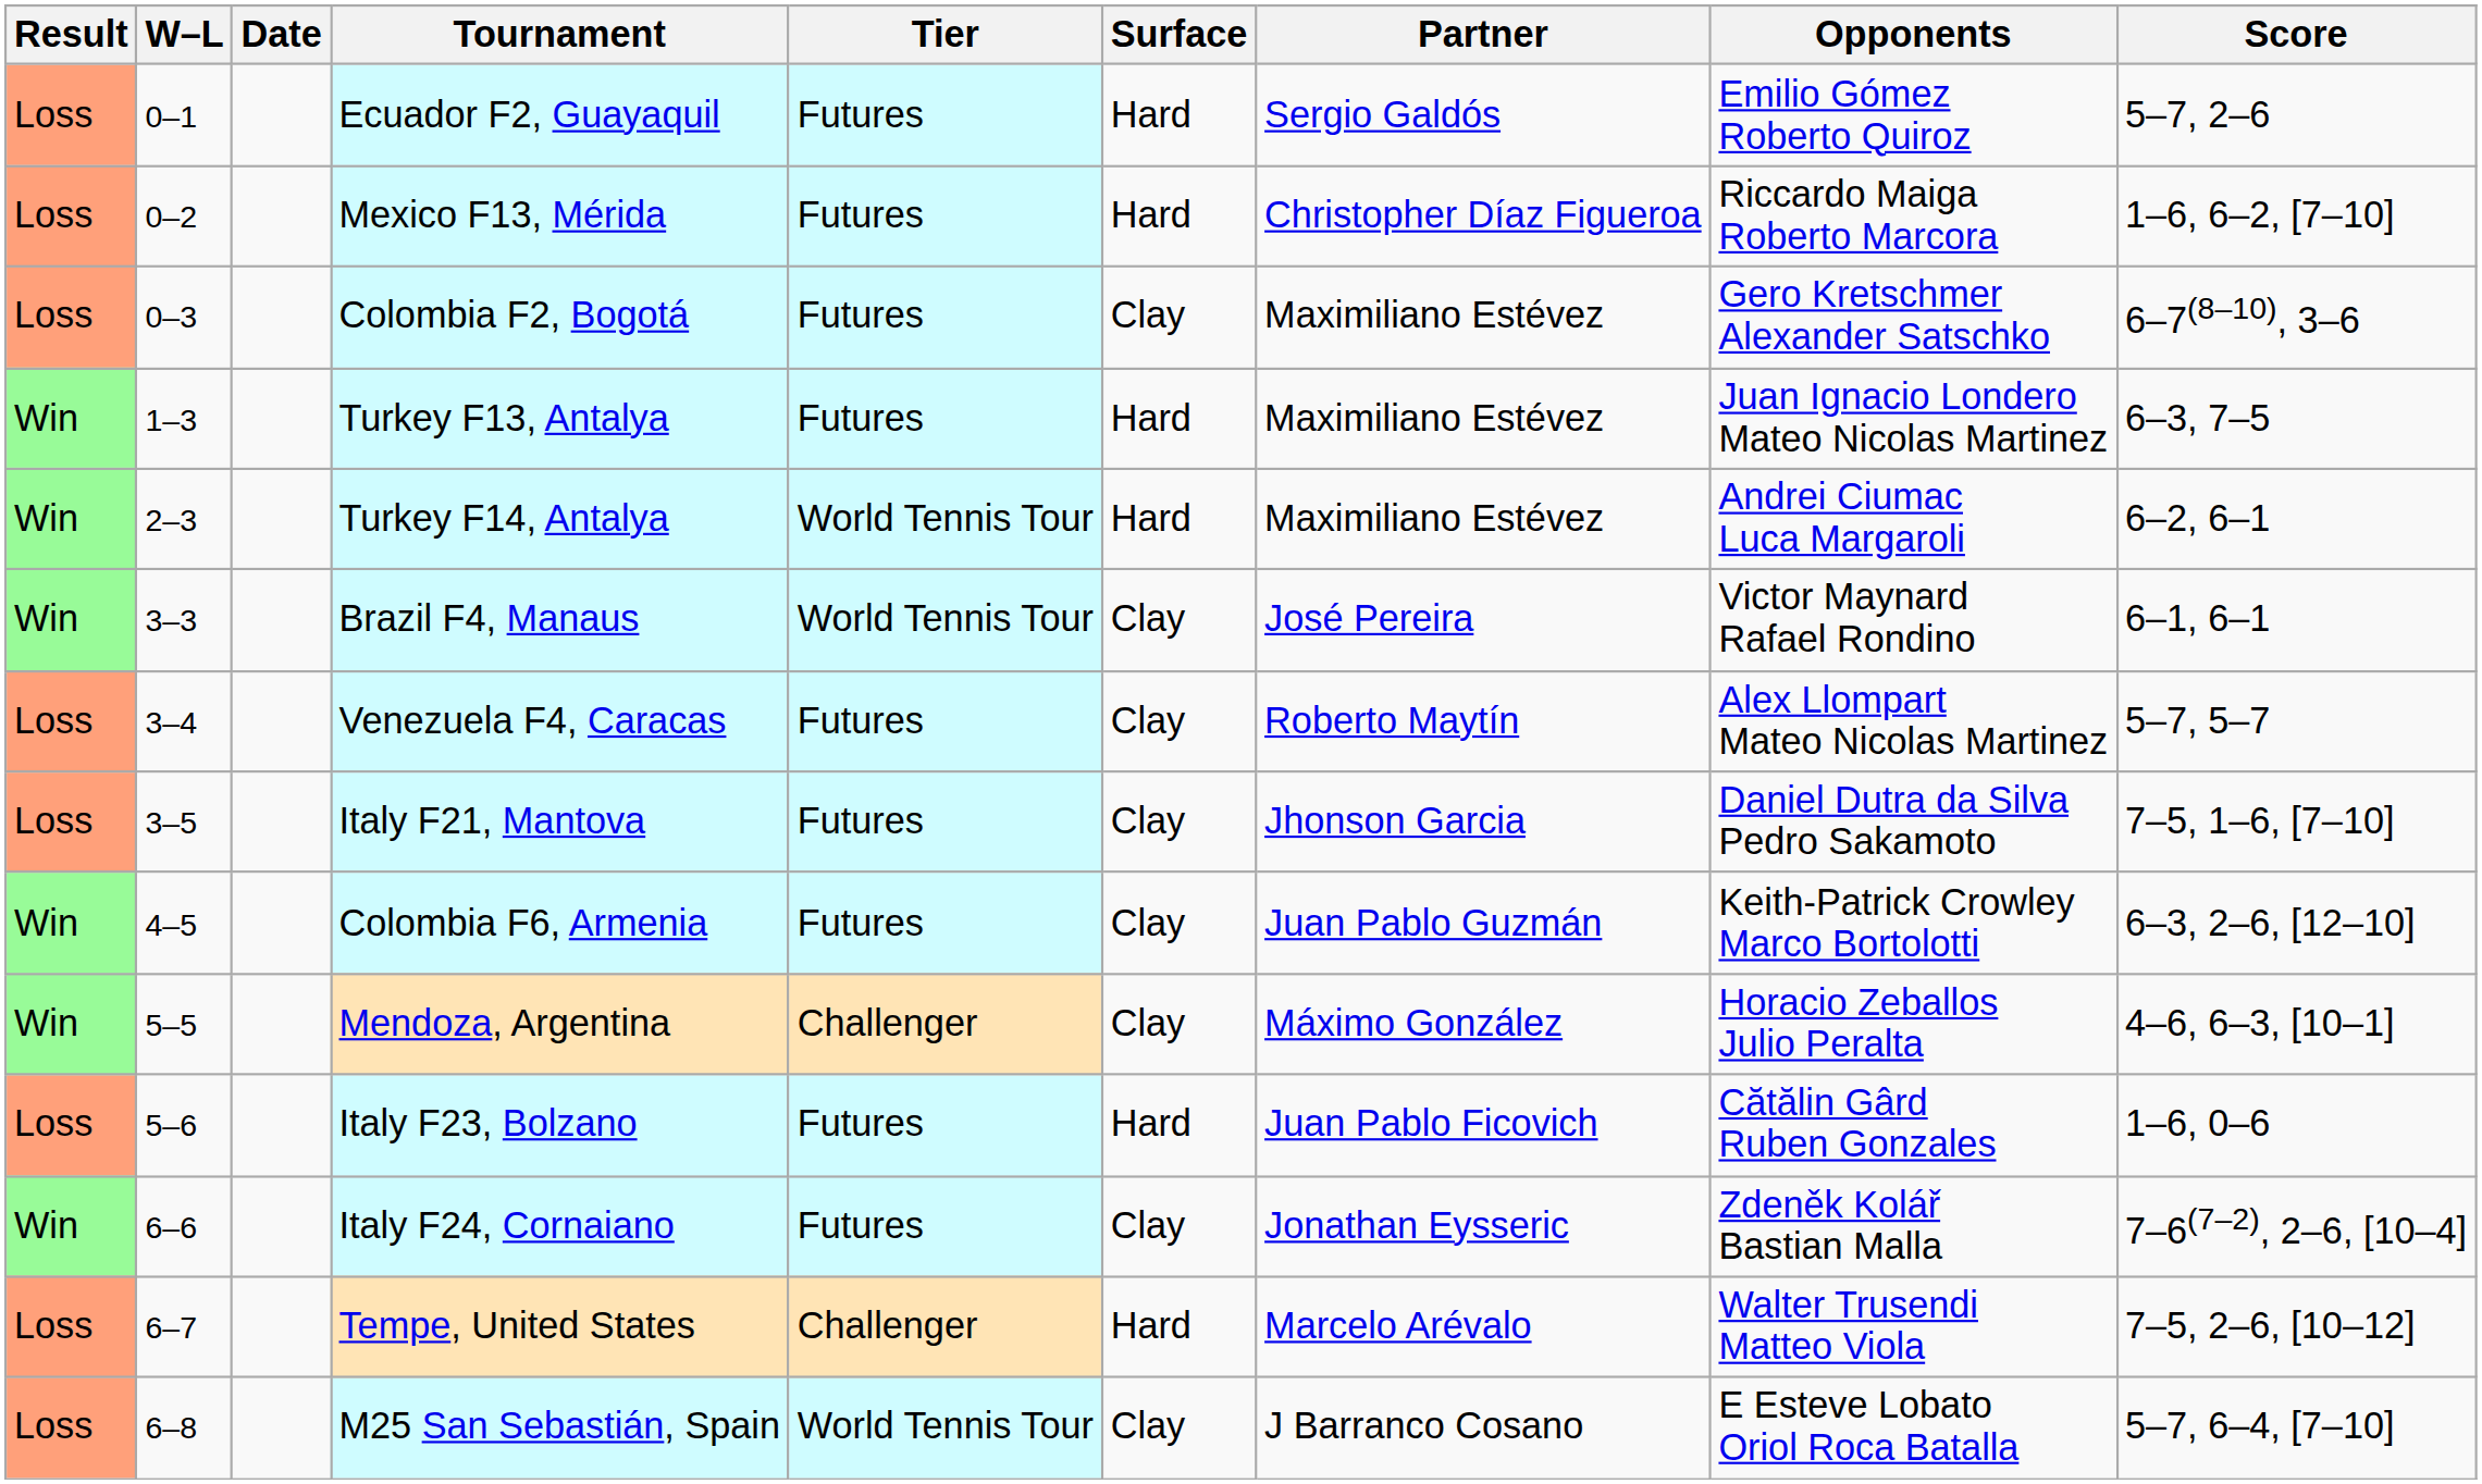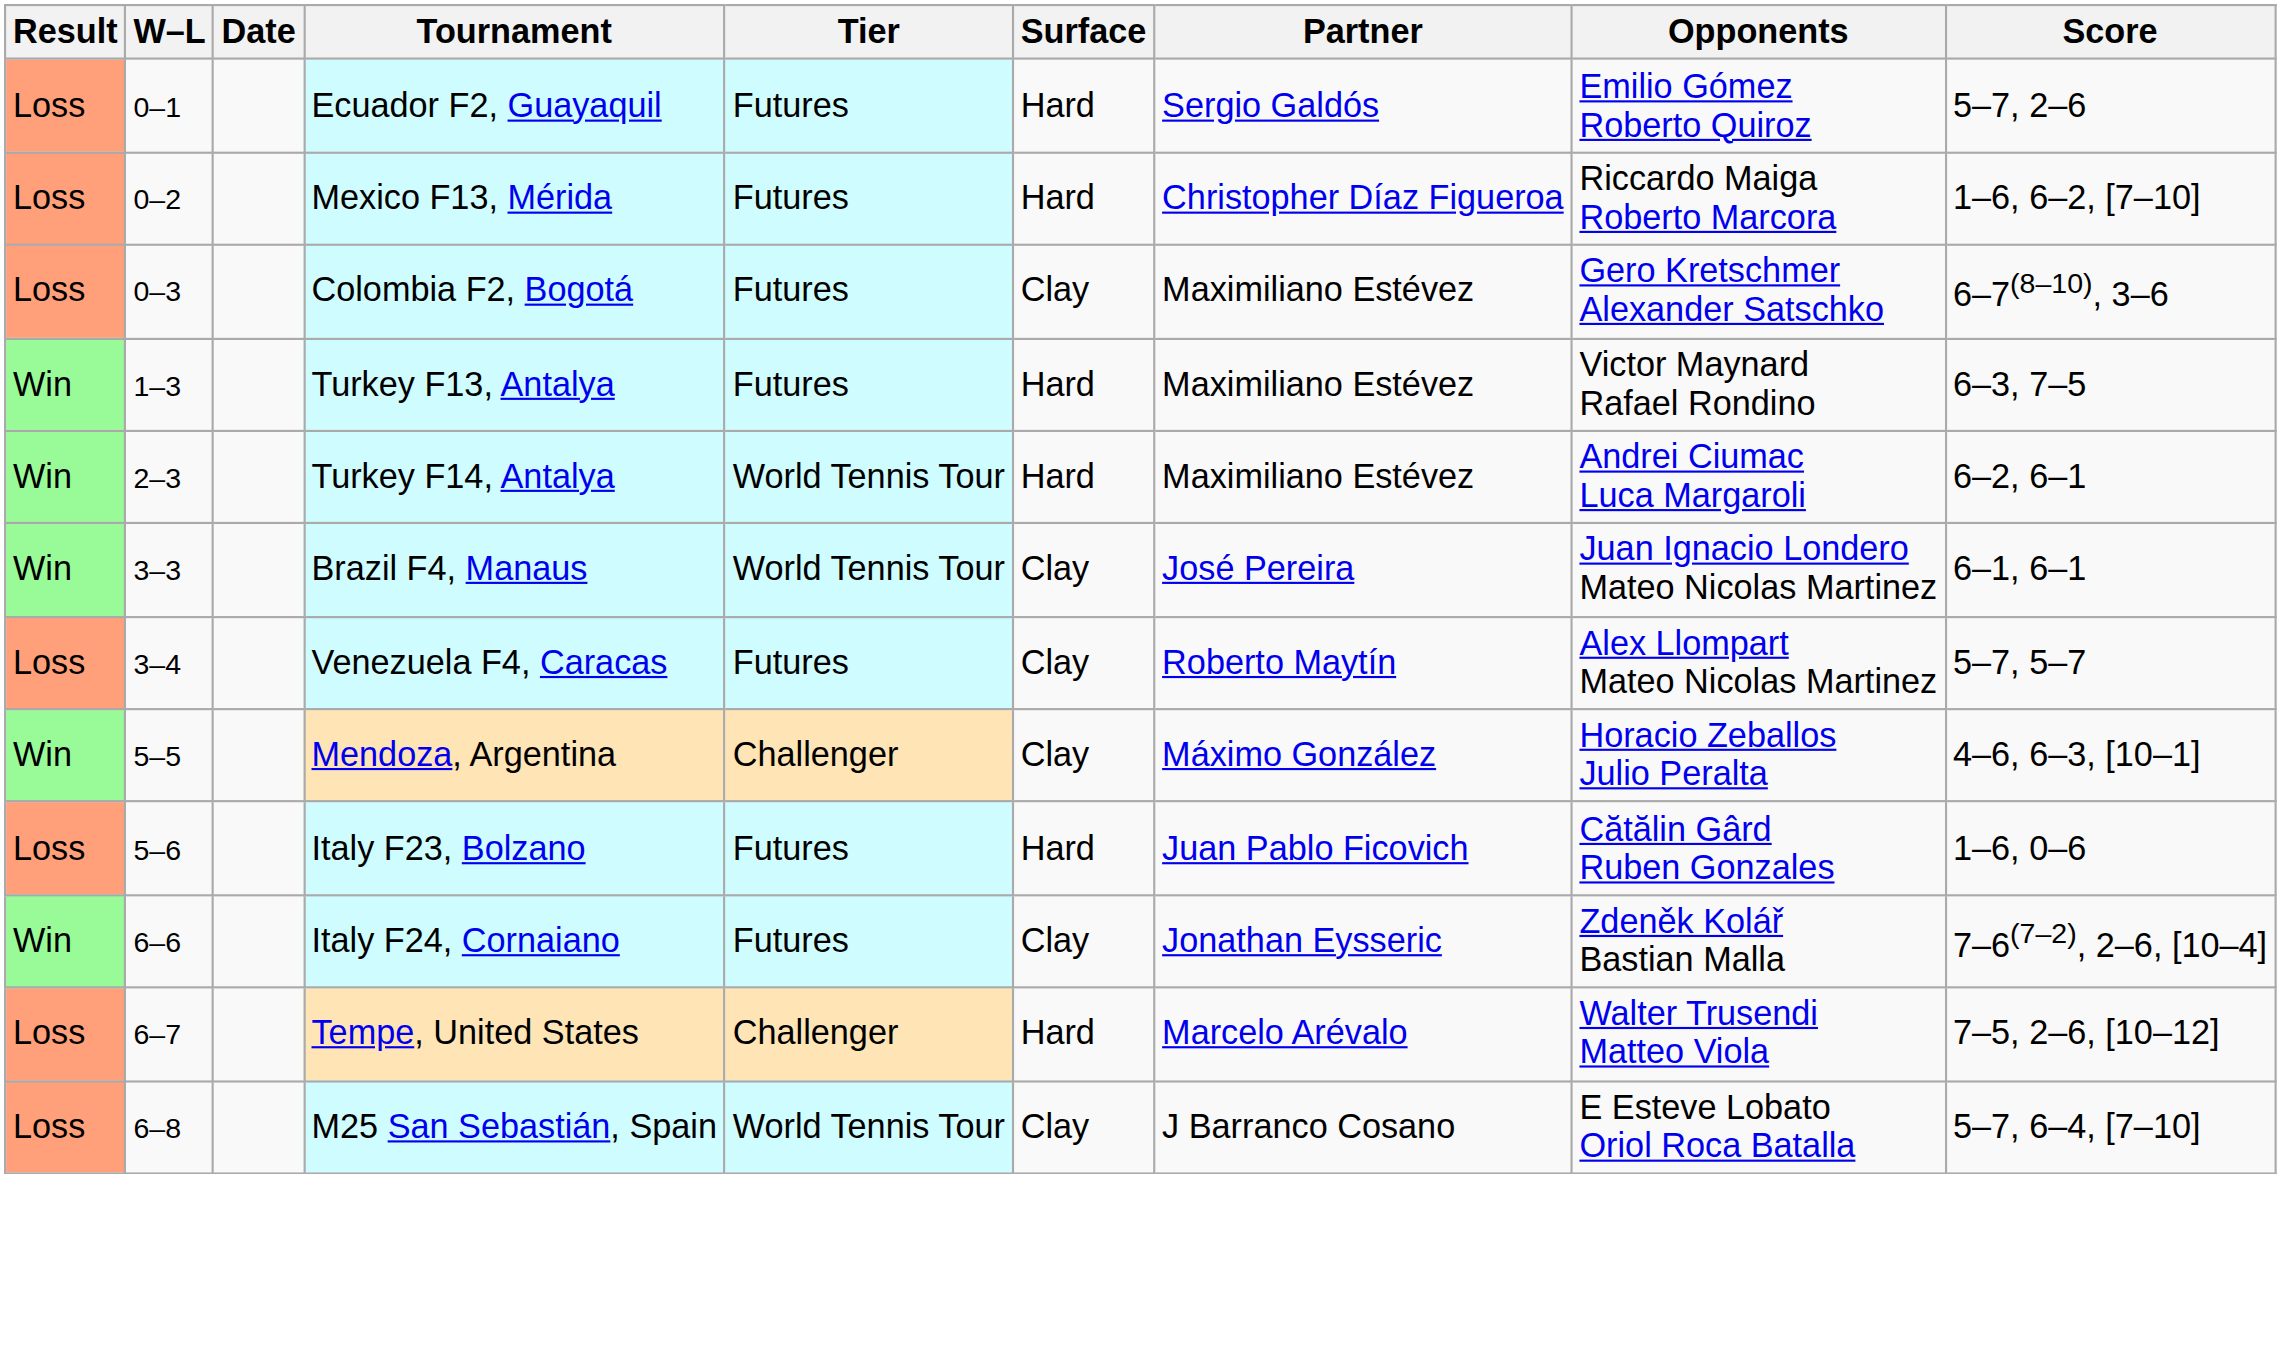Turkey F13, Antalya | Opponents: Juan Ignacio Londero Mateo Nicolas Martinez -> Victor Maynard Rafael Rondino
Brazil F4, Manaus | Opponents: Victor Maynard Rafael Rondino -> Juan Ignacio Londero Mateo Nicolas Martinez
- row: Loss | 3–5 | Italy F21, Mantova | Futures | Clay | Jhonson Garcia | Daniel Dutra da Silva Pedro Sakamoto | 7–5, 1–6, [7–10]
- row: Win | 4–5 | Colombia F6, Armenia | Futures | Clay | Juan Pablo Guzmán | Keith-Patrick Crowley Marco Bortolotti | 6–3, 2–6, [12–10]
